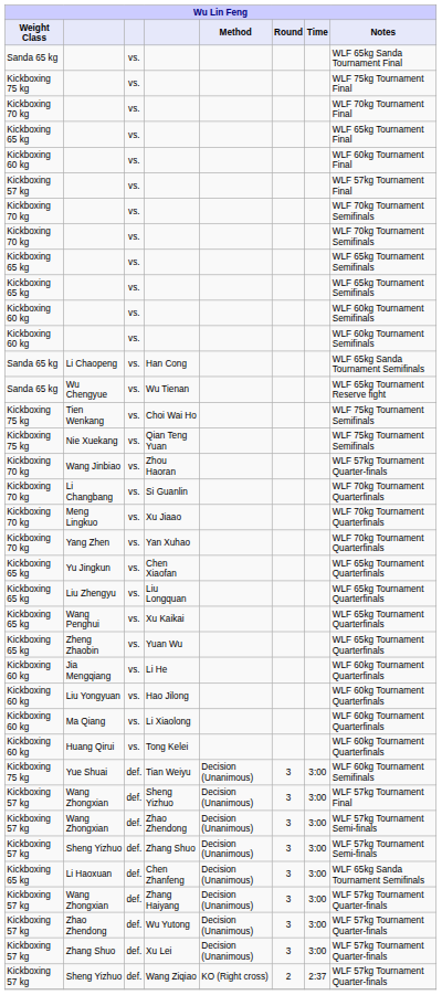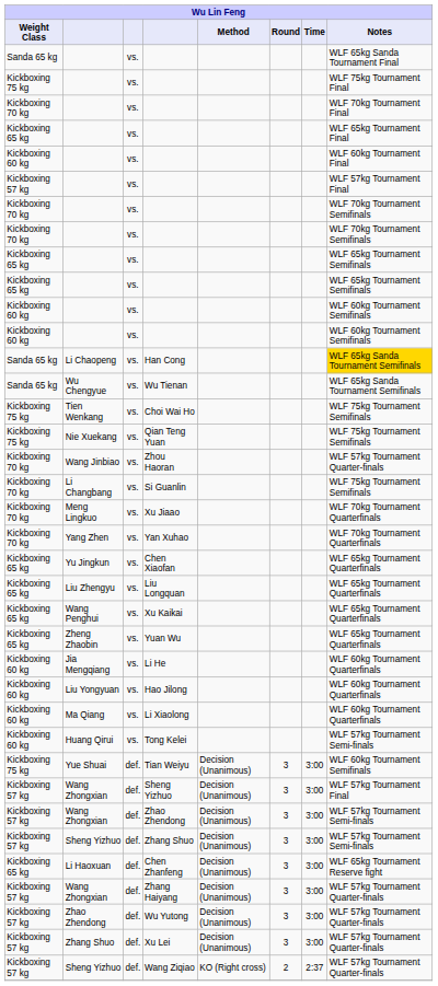Han Cong | Notes: no background -> gold background
Wu Tienan | Notes: WLF 65kg Tournament Reserve fight -> WLF 65kg Sanda Tournament Semifinals
Si Guanlin | Notes: WLF 70kg Tournament Quarterfinals -> WLF 75kg Tournament Semifinals
Tong Kelei | Notes: WLF 60kg Tournament Quarterfinals -> WLF 57kg Tournament Semi-finals
Chen Zhanfeng | Notes: WLF 65kg Sanda Tournament Semifinals -> WLF 65kg Tournament Reserve fight
